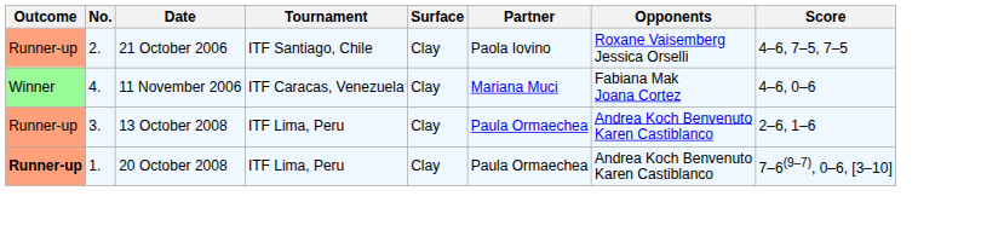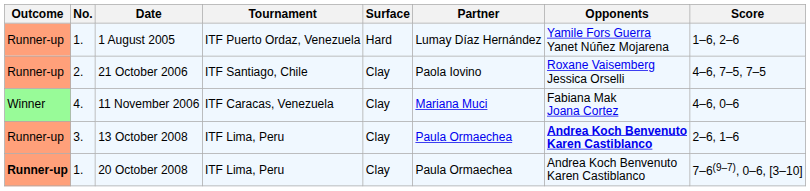+ row: Runner-up | 1. | 1 August 2005 | ITF Puerto Ordaz, Venezuela | Hard | Lumay Díaz Hernández | Yamile Fors Guerra Yanet Núñez Mojarena | 1–6, 2–6
13 October 2008 | Opponents: normal -> bold
